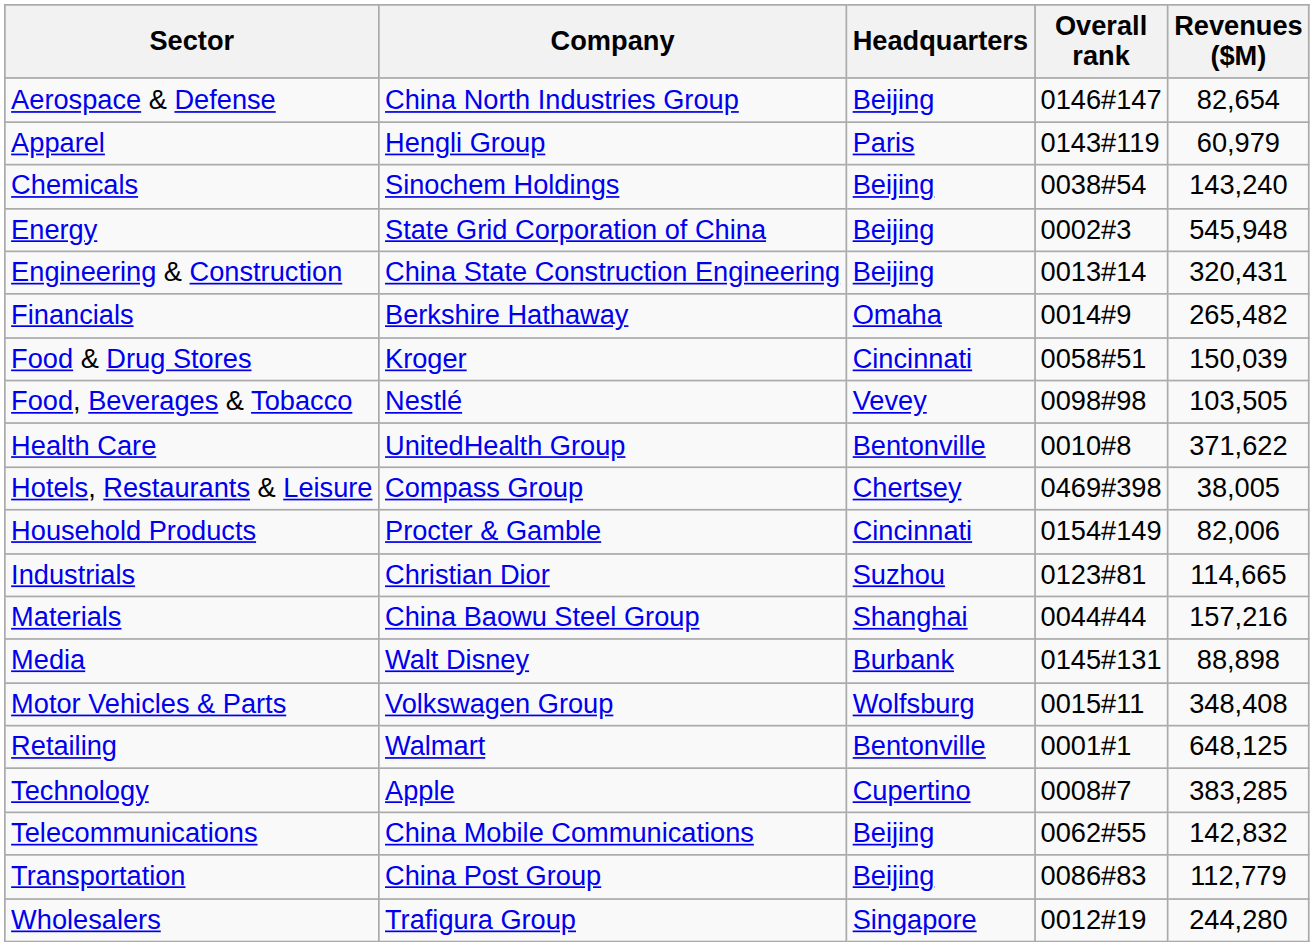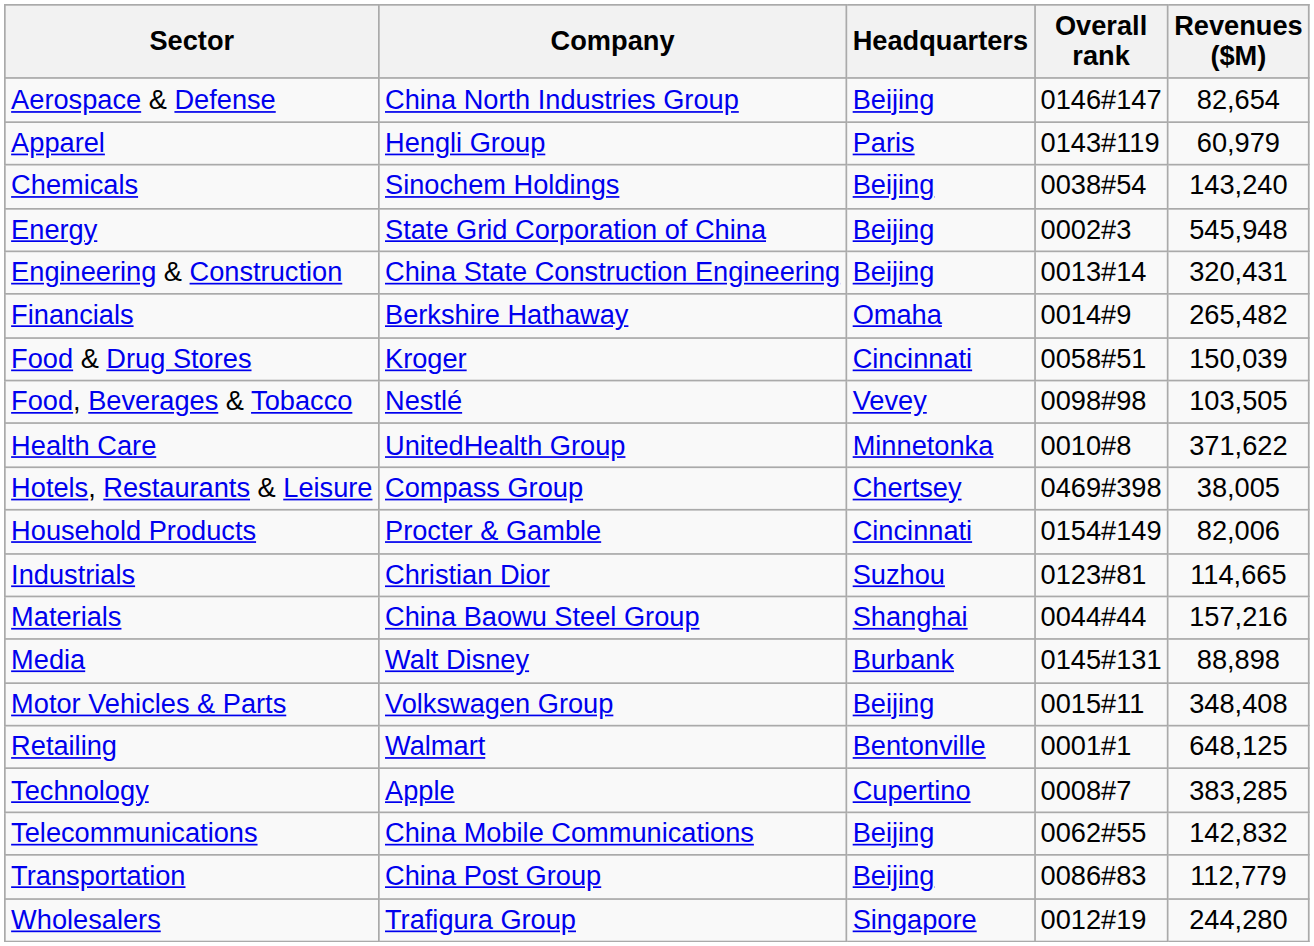Health Care | Headquarters: Bentonville -> Minnetonka
Motor Vehicles & Parts | Headquarters: Wolfsburg -> Beijing
